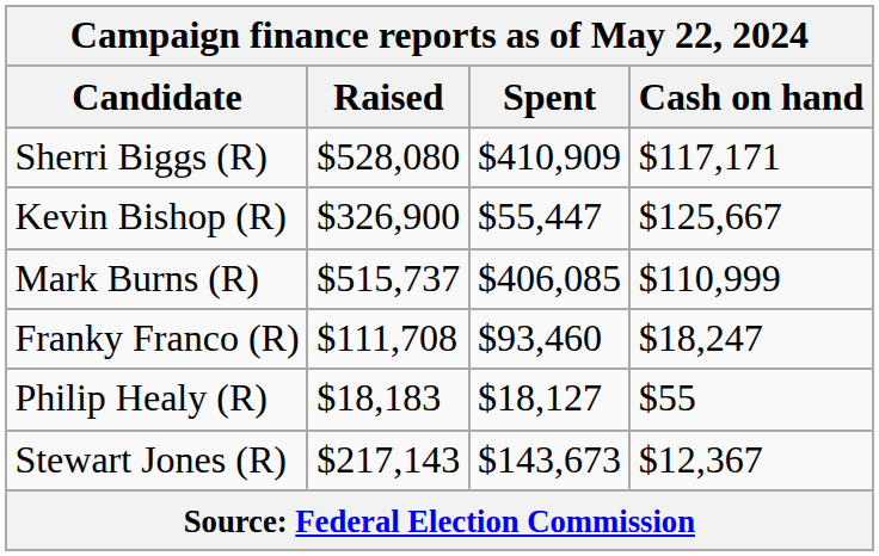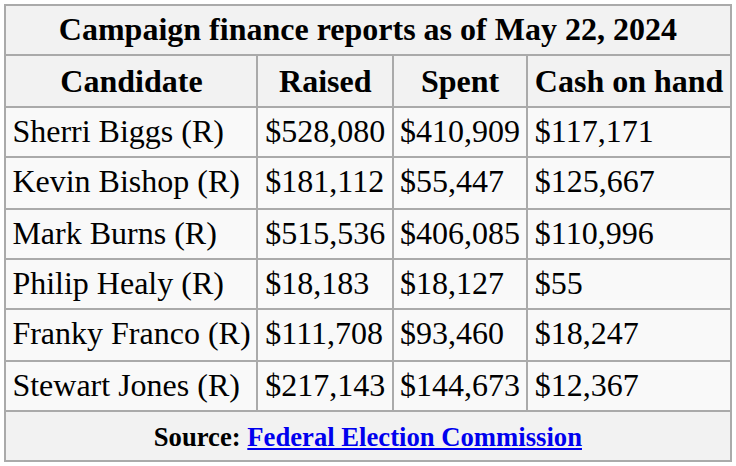Kevin Bishop (R) | Raised: $326,900 -> $181,112
Mark Burns (R) | Raised: $515,737 -> $515,536
Mark Burns (R) | Cash on hand: $110,999 -> $110,996
rows swapped: Franky Franco (R) <-> Philip Healy (R)
Stewart Jones (R) | Spent: $143,673 -> $144,673
